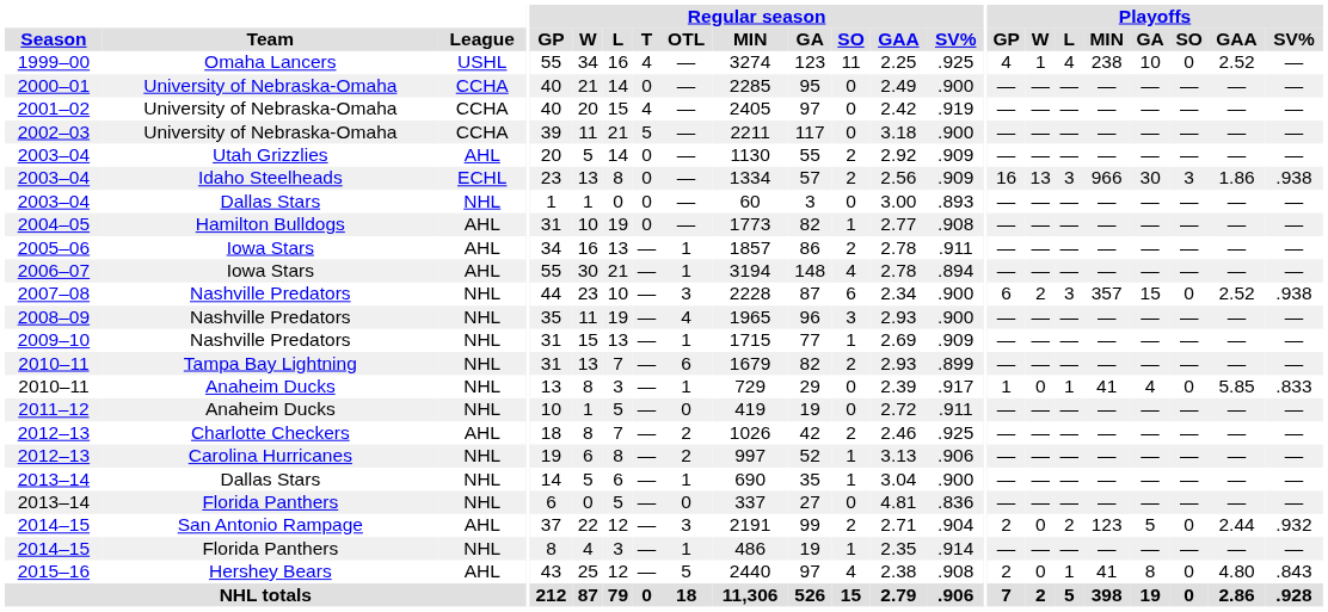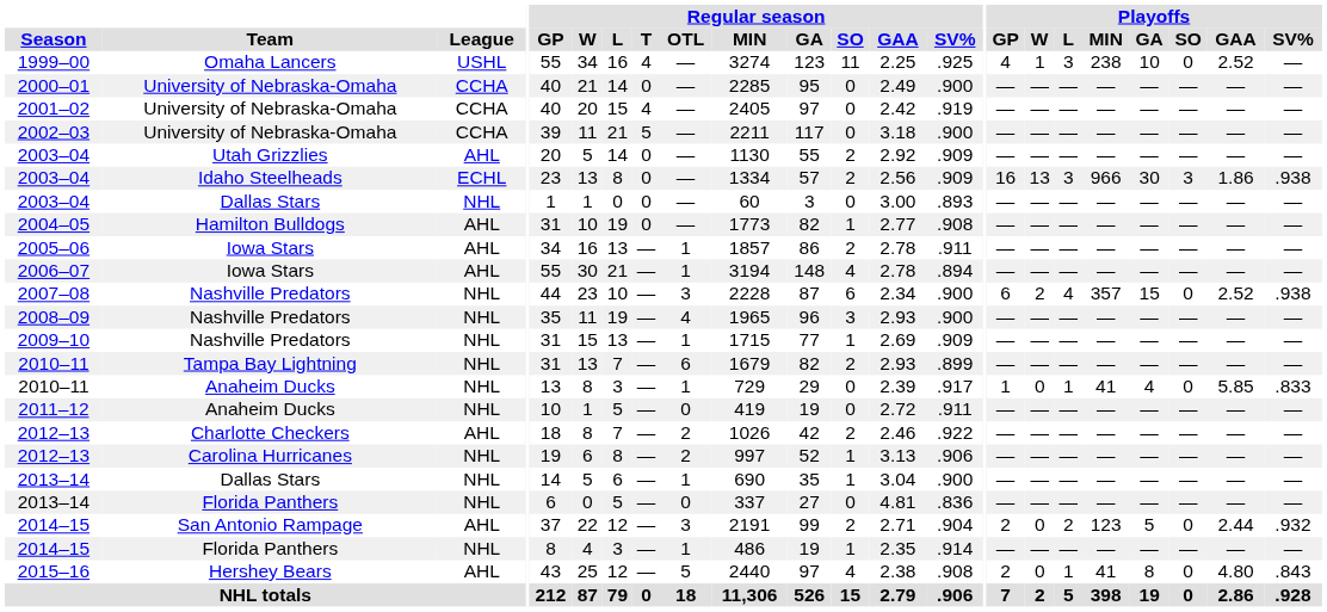1999–00 | Playoffs / L: 4 -> 3
2007–08 | Playoffs / L: 3 -> 4
2012–13 / Charlotte Checkers | Regular season / SV%: .925 -> .922
